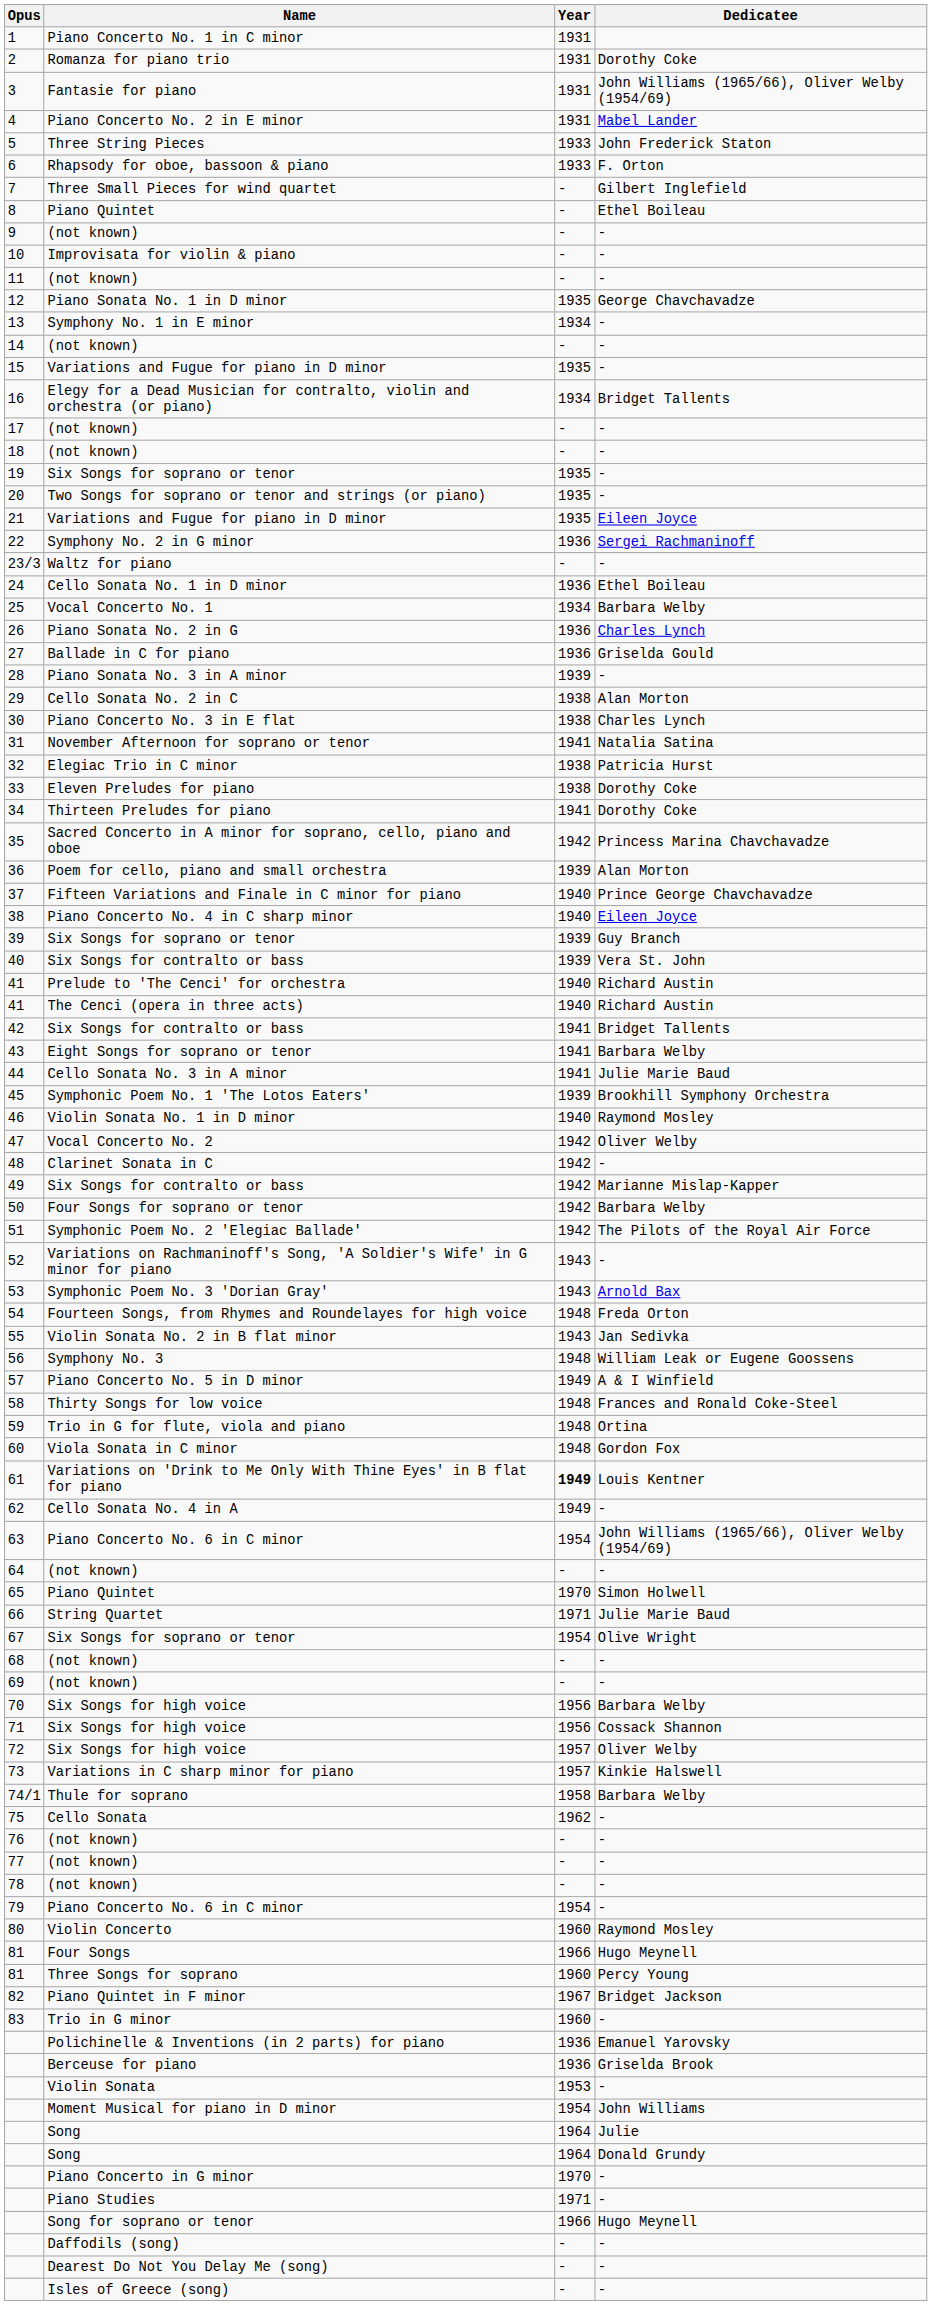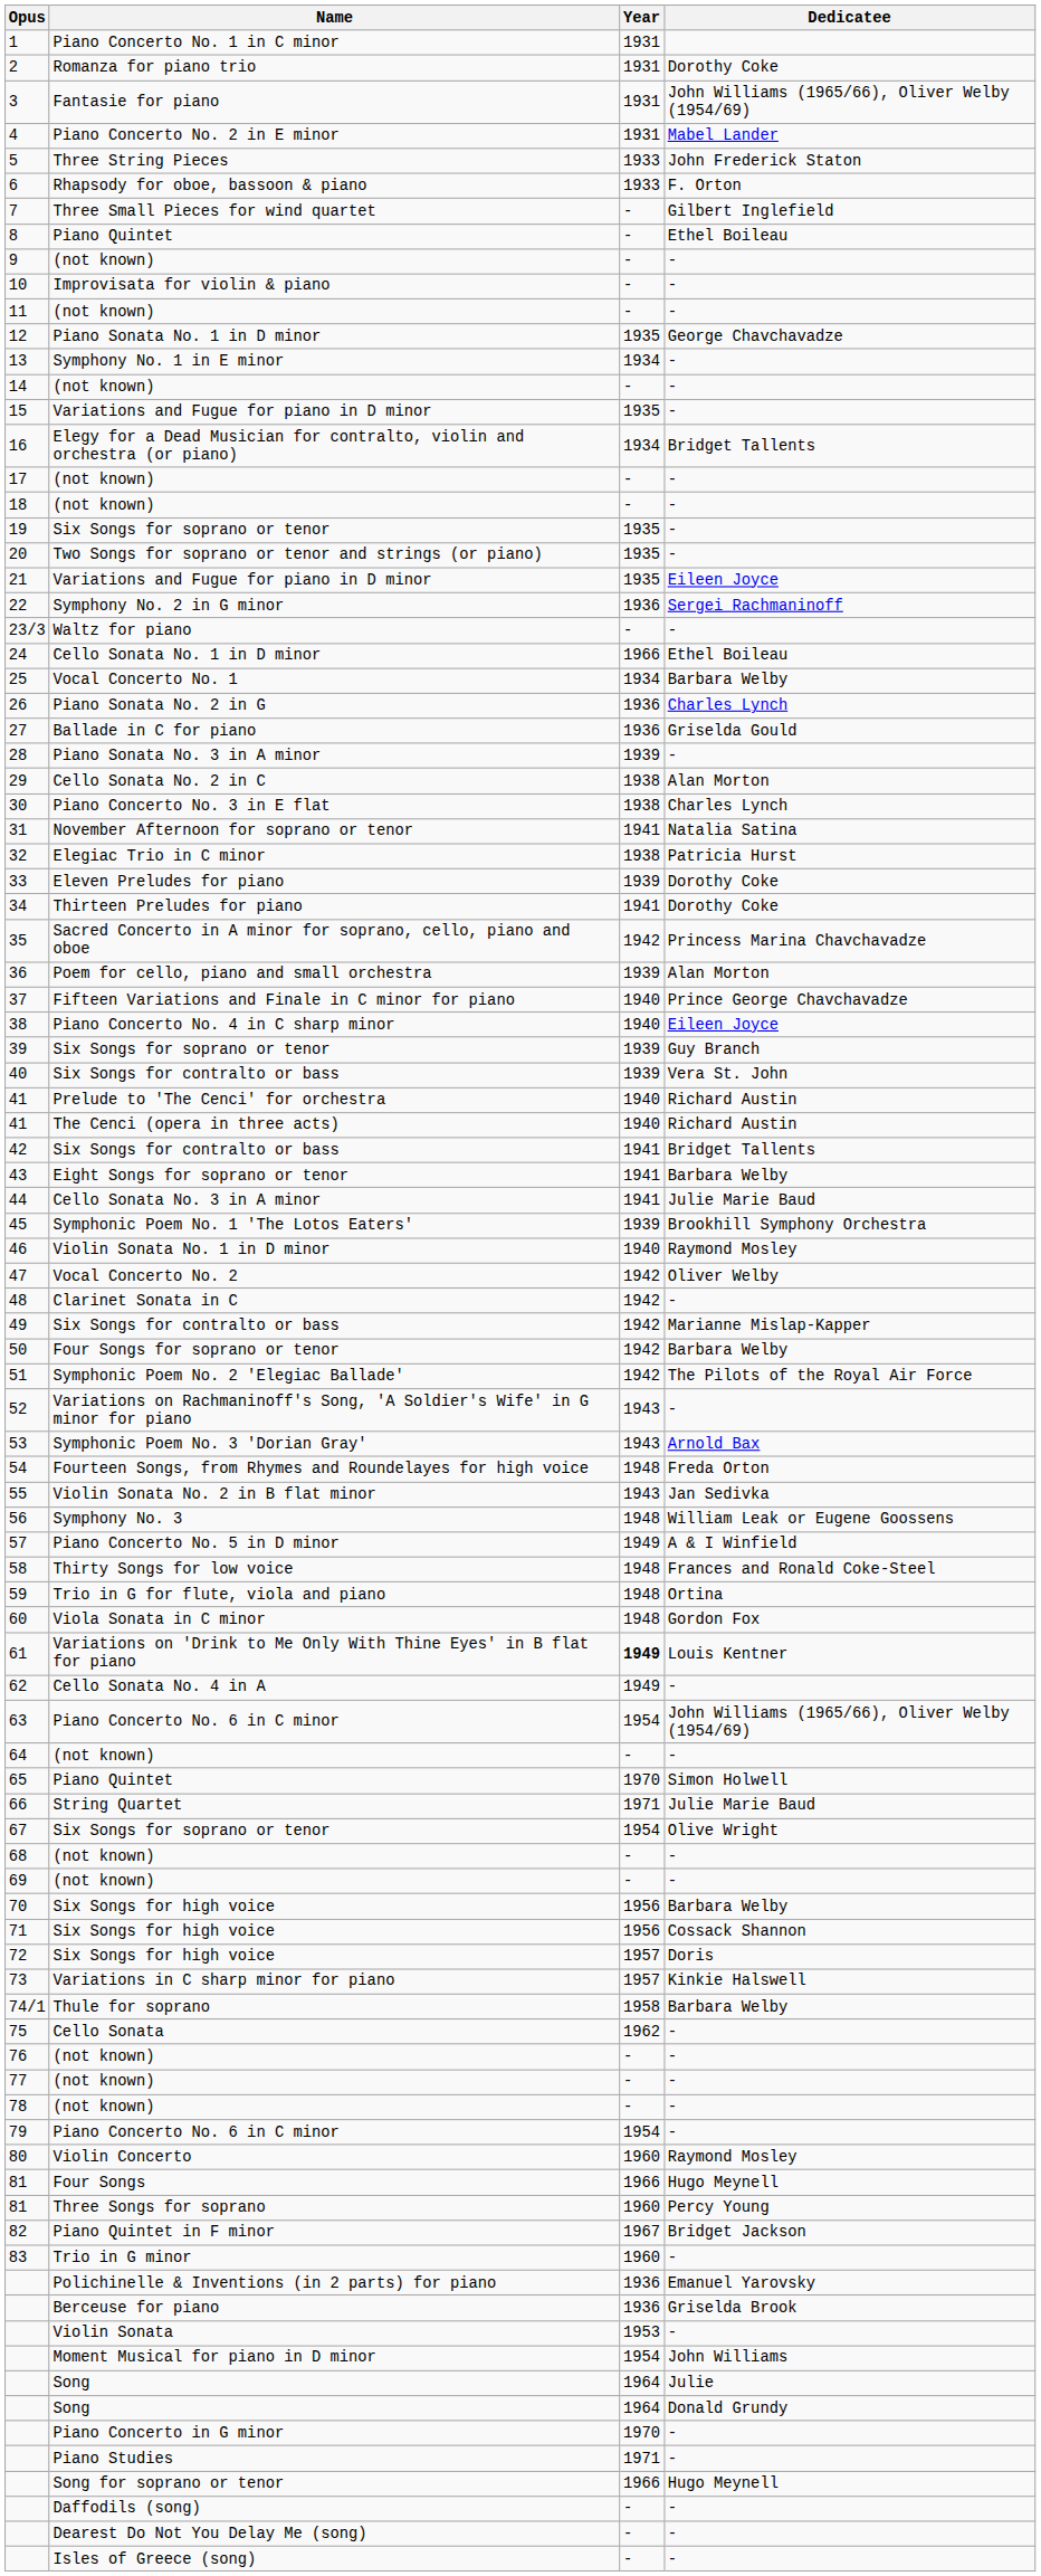24 | Year: 1936 -> 1966
33 | Year: 1938 -> 1939
72 | Dedicatee: Oliver Welby -> Doris
